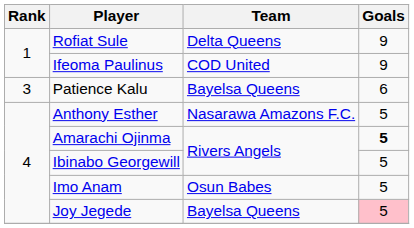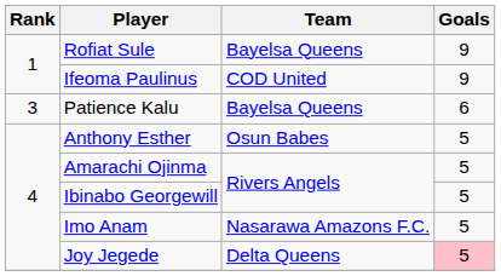Rofiat Sule | Team: Delta Queens -> Bayelsa Queens
Anthony Esther | Team: Nasarawa Amazons F.C. -> Osun Babes
Amarachi Ojinma | Goals: bold -> normal
Imo Anam | Team: Osun Babes -> Nasarawa Amazons F.C.
Joy Jegede | Team: Bayelsa Queens -> Delta Queens
